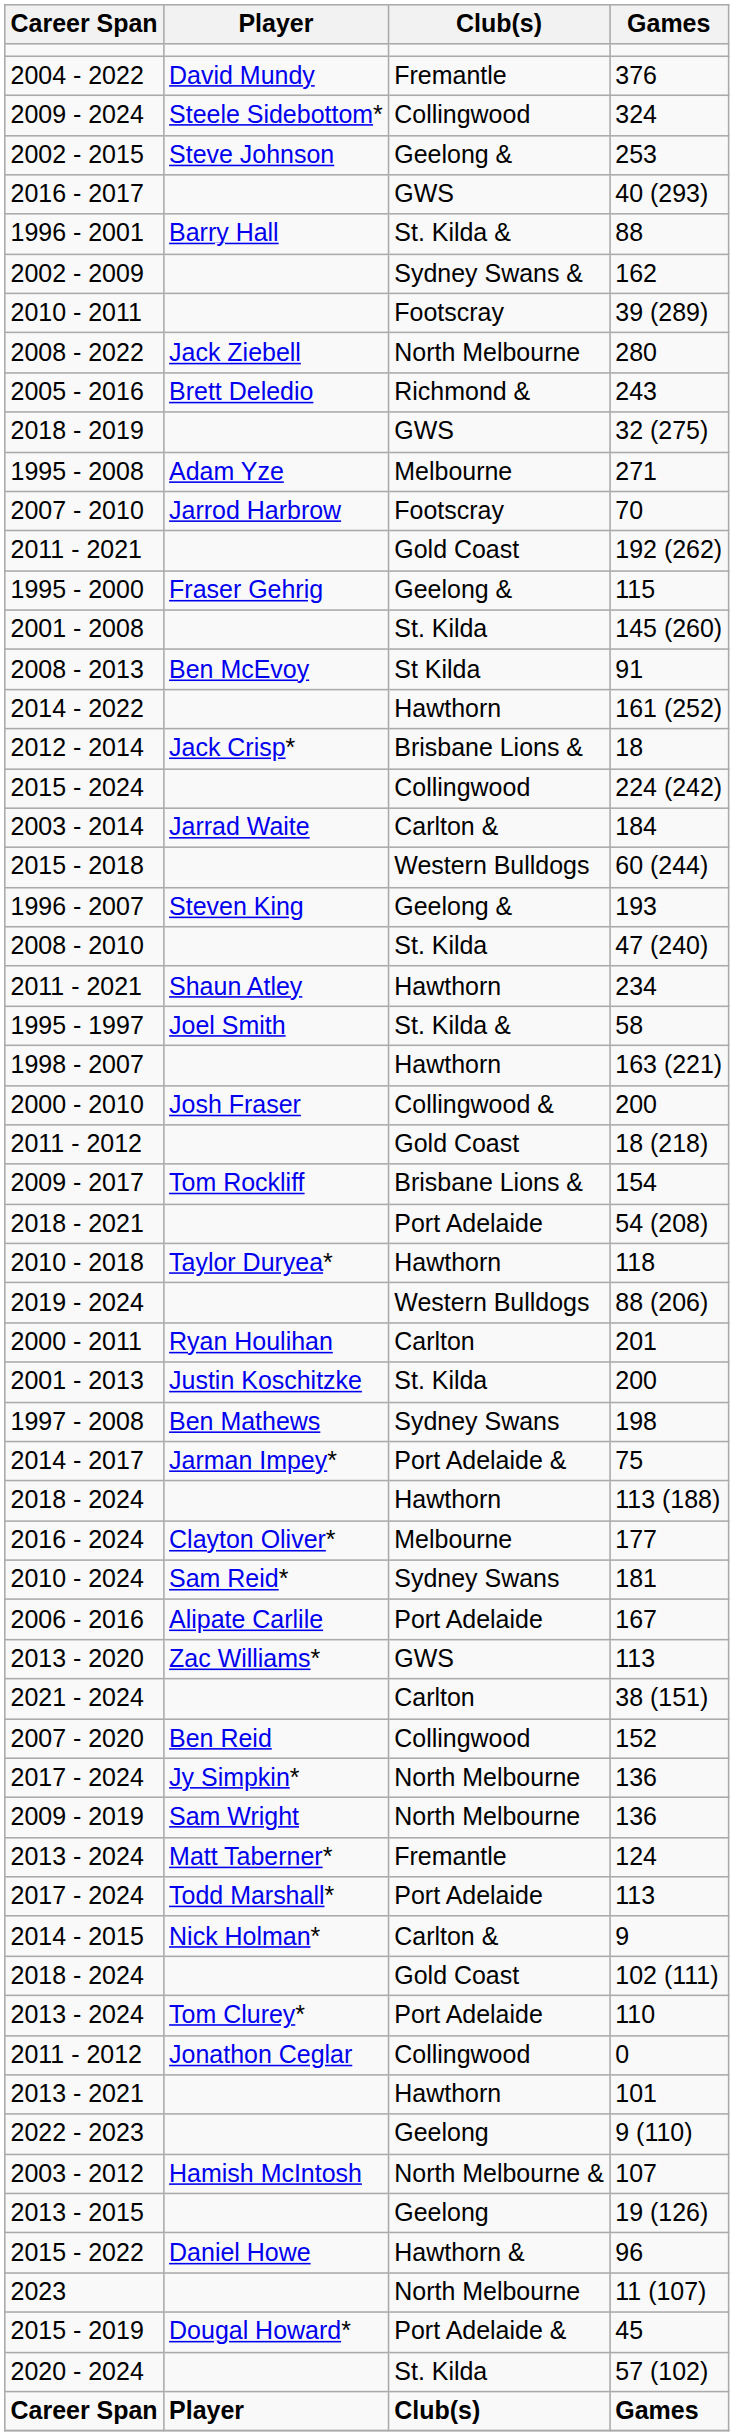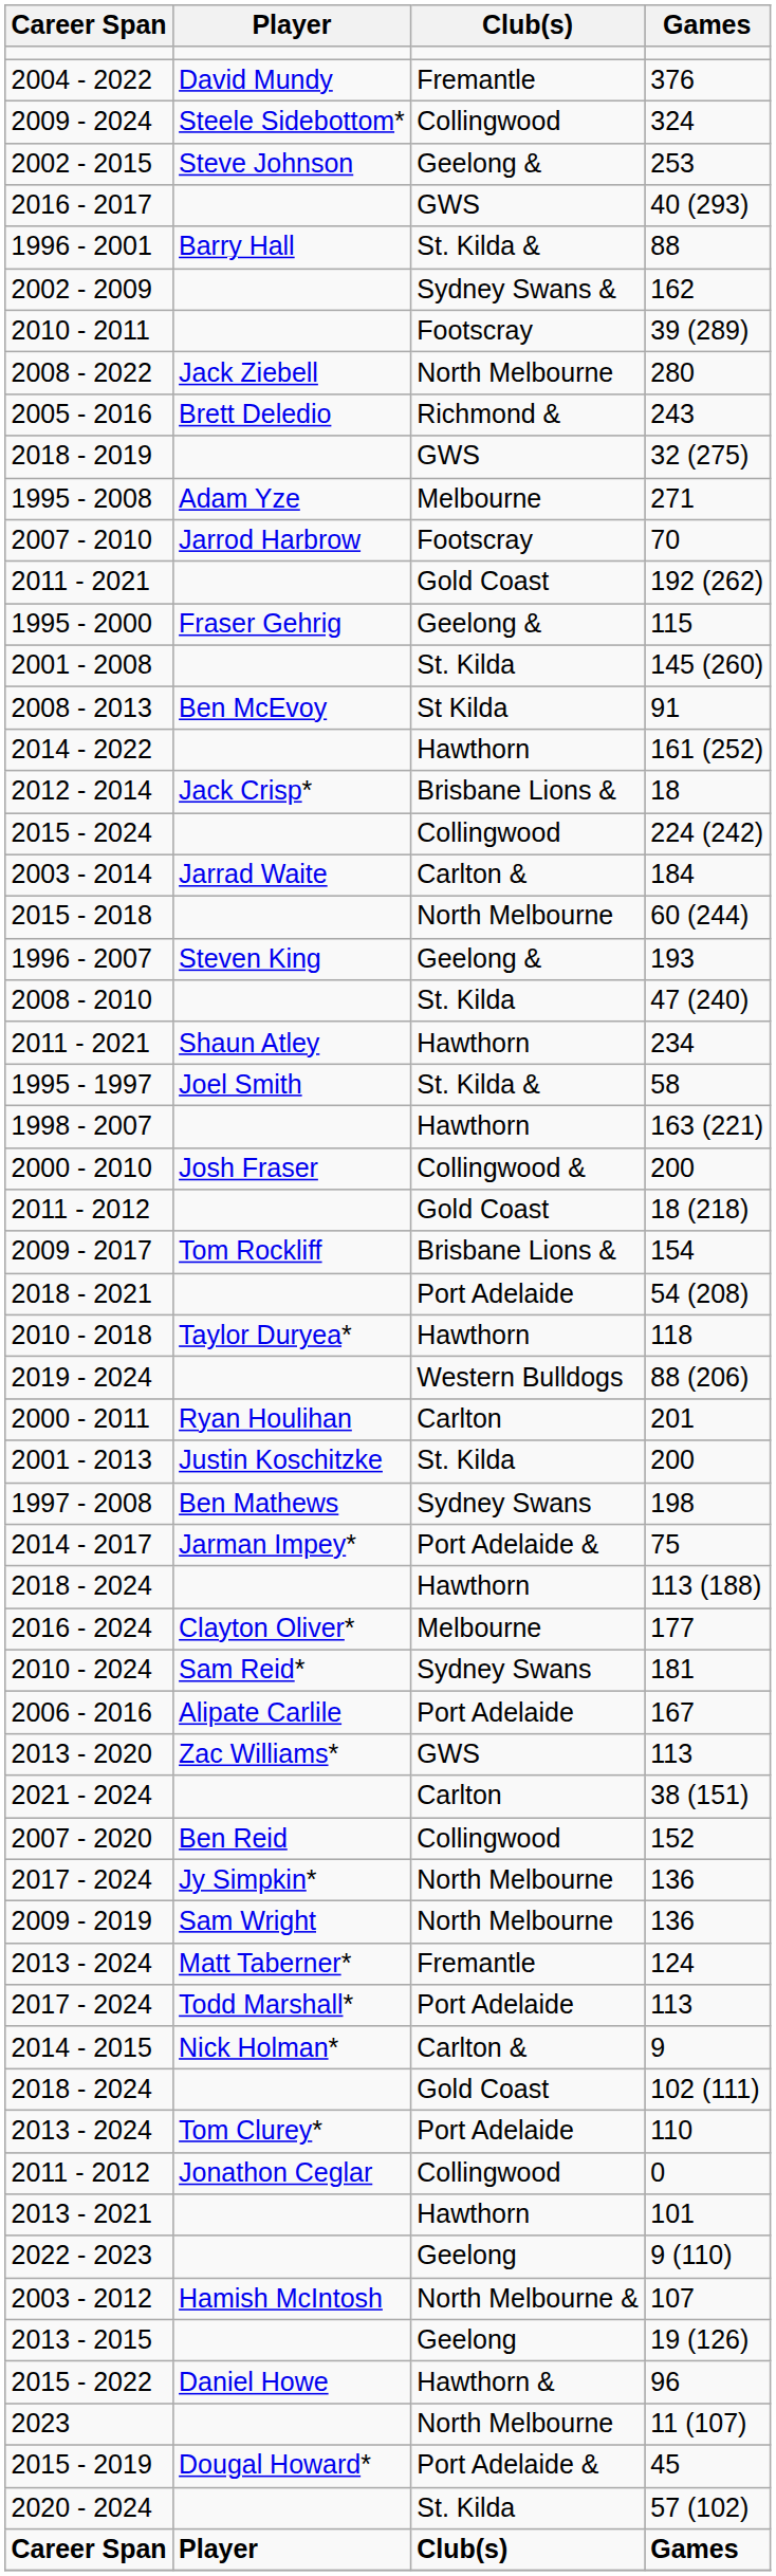60 (244) | Club(s): Western Bulldogs -> North Melbourne
